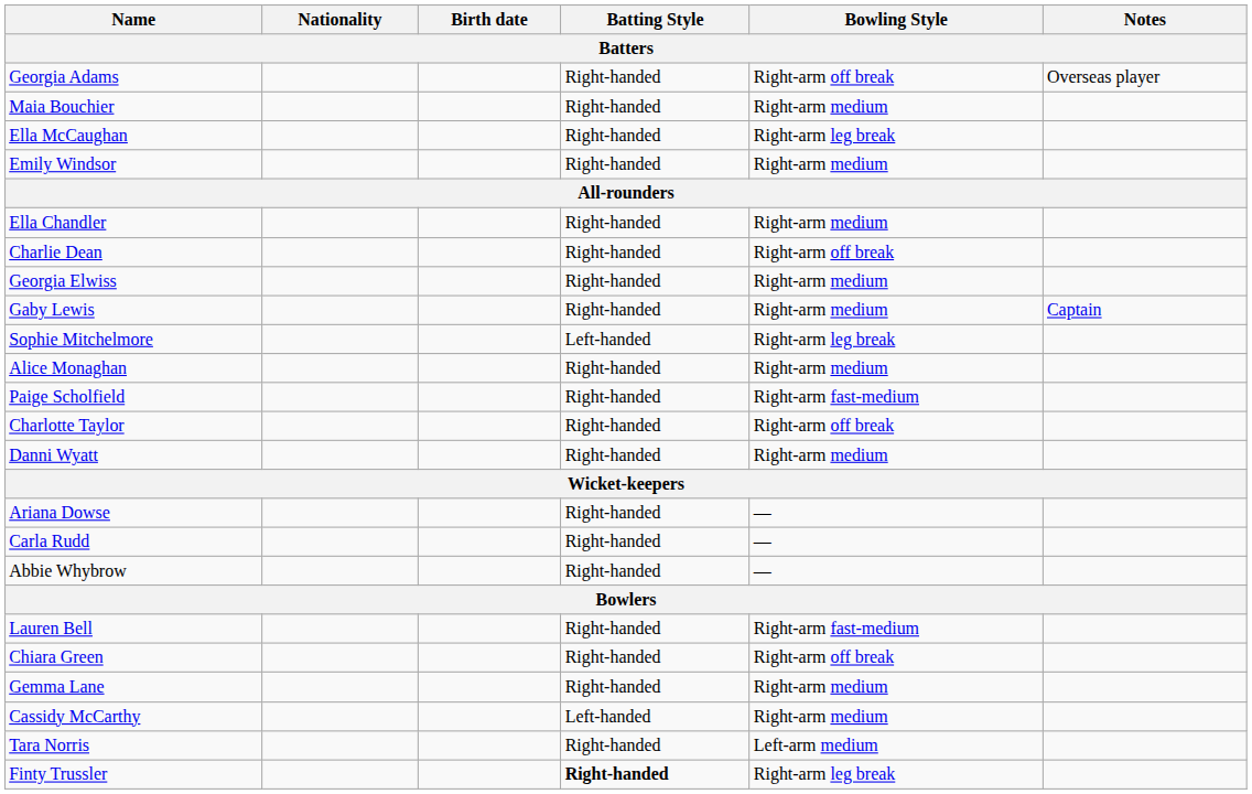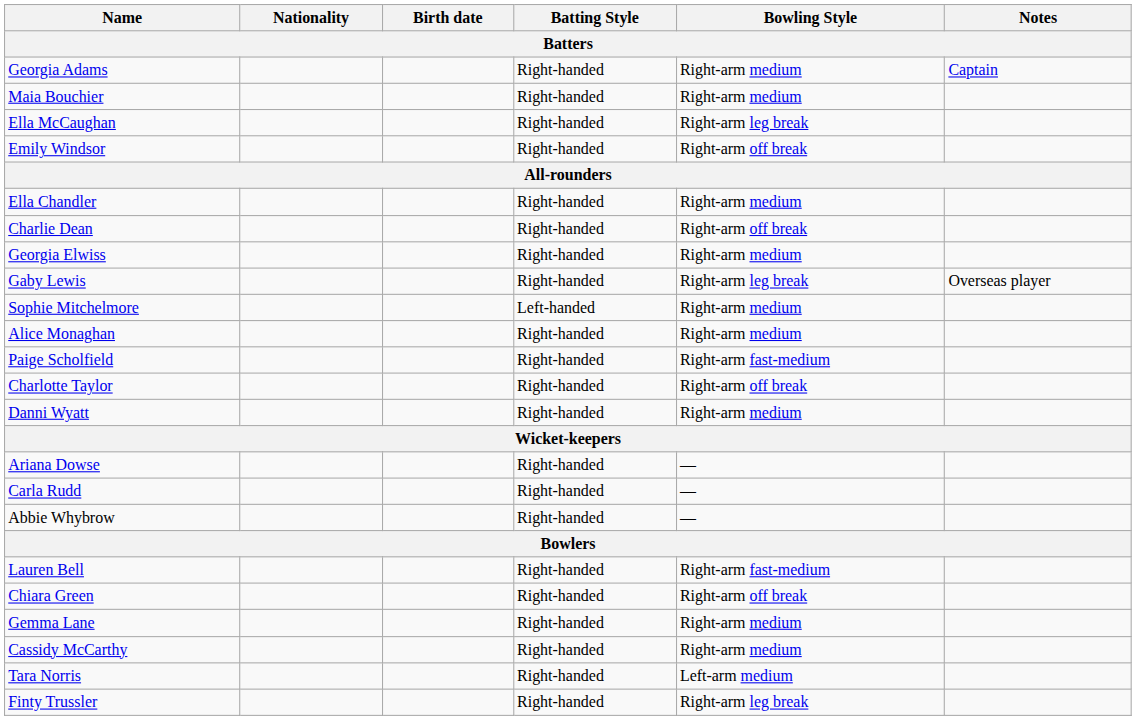Georgia Adams | Bowling Style: Right-arm off break -> Right-arm medium
Georgia Adams | Notes: Overseas player -> Captain
Emily Windsor | Bowling Style: Right-arm medium -> Right-arm off break
Gaby Lewis | Bowling Style: Right-arm medium -> Right-arm leg break
Gaby Lewis | Notes: Captain -> Overseas player
Sophie Mitchelmore | Bowling Style: Right-arm leg break -> Right-arm medium
Cassidy McCarthy | Batting Style: Left-handed -> Right-handed
Finty Trussler | Batting Style: bold -> normal
